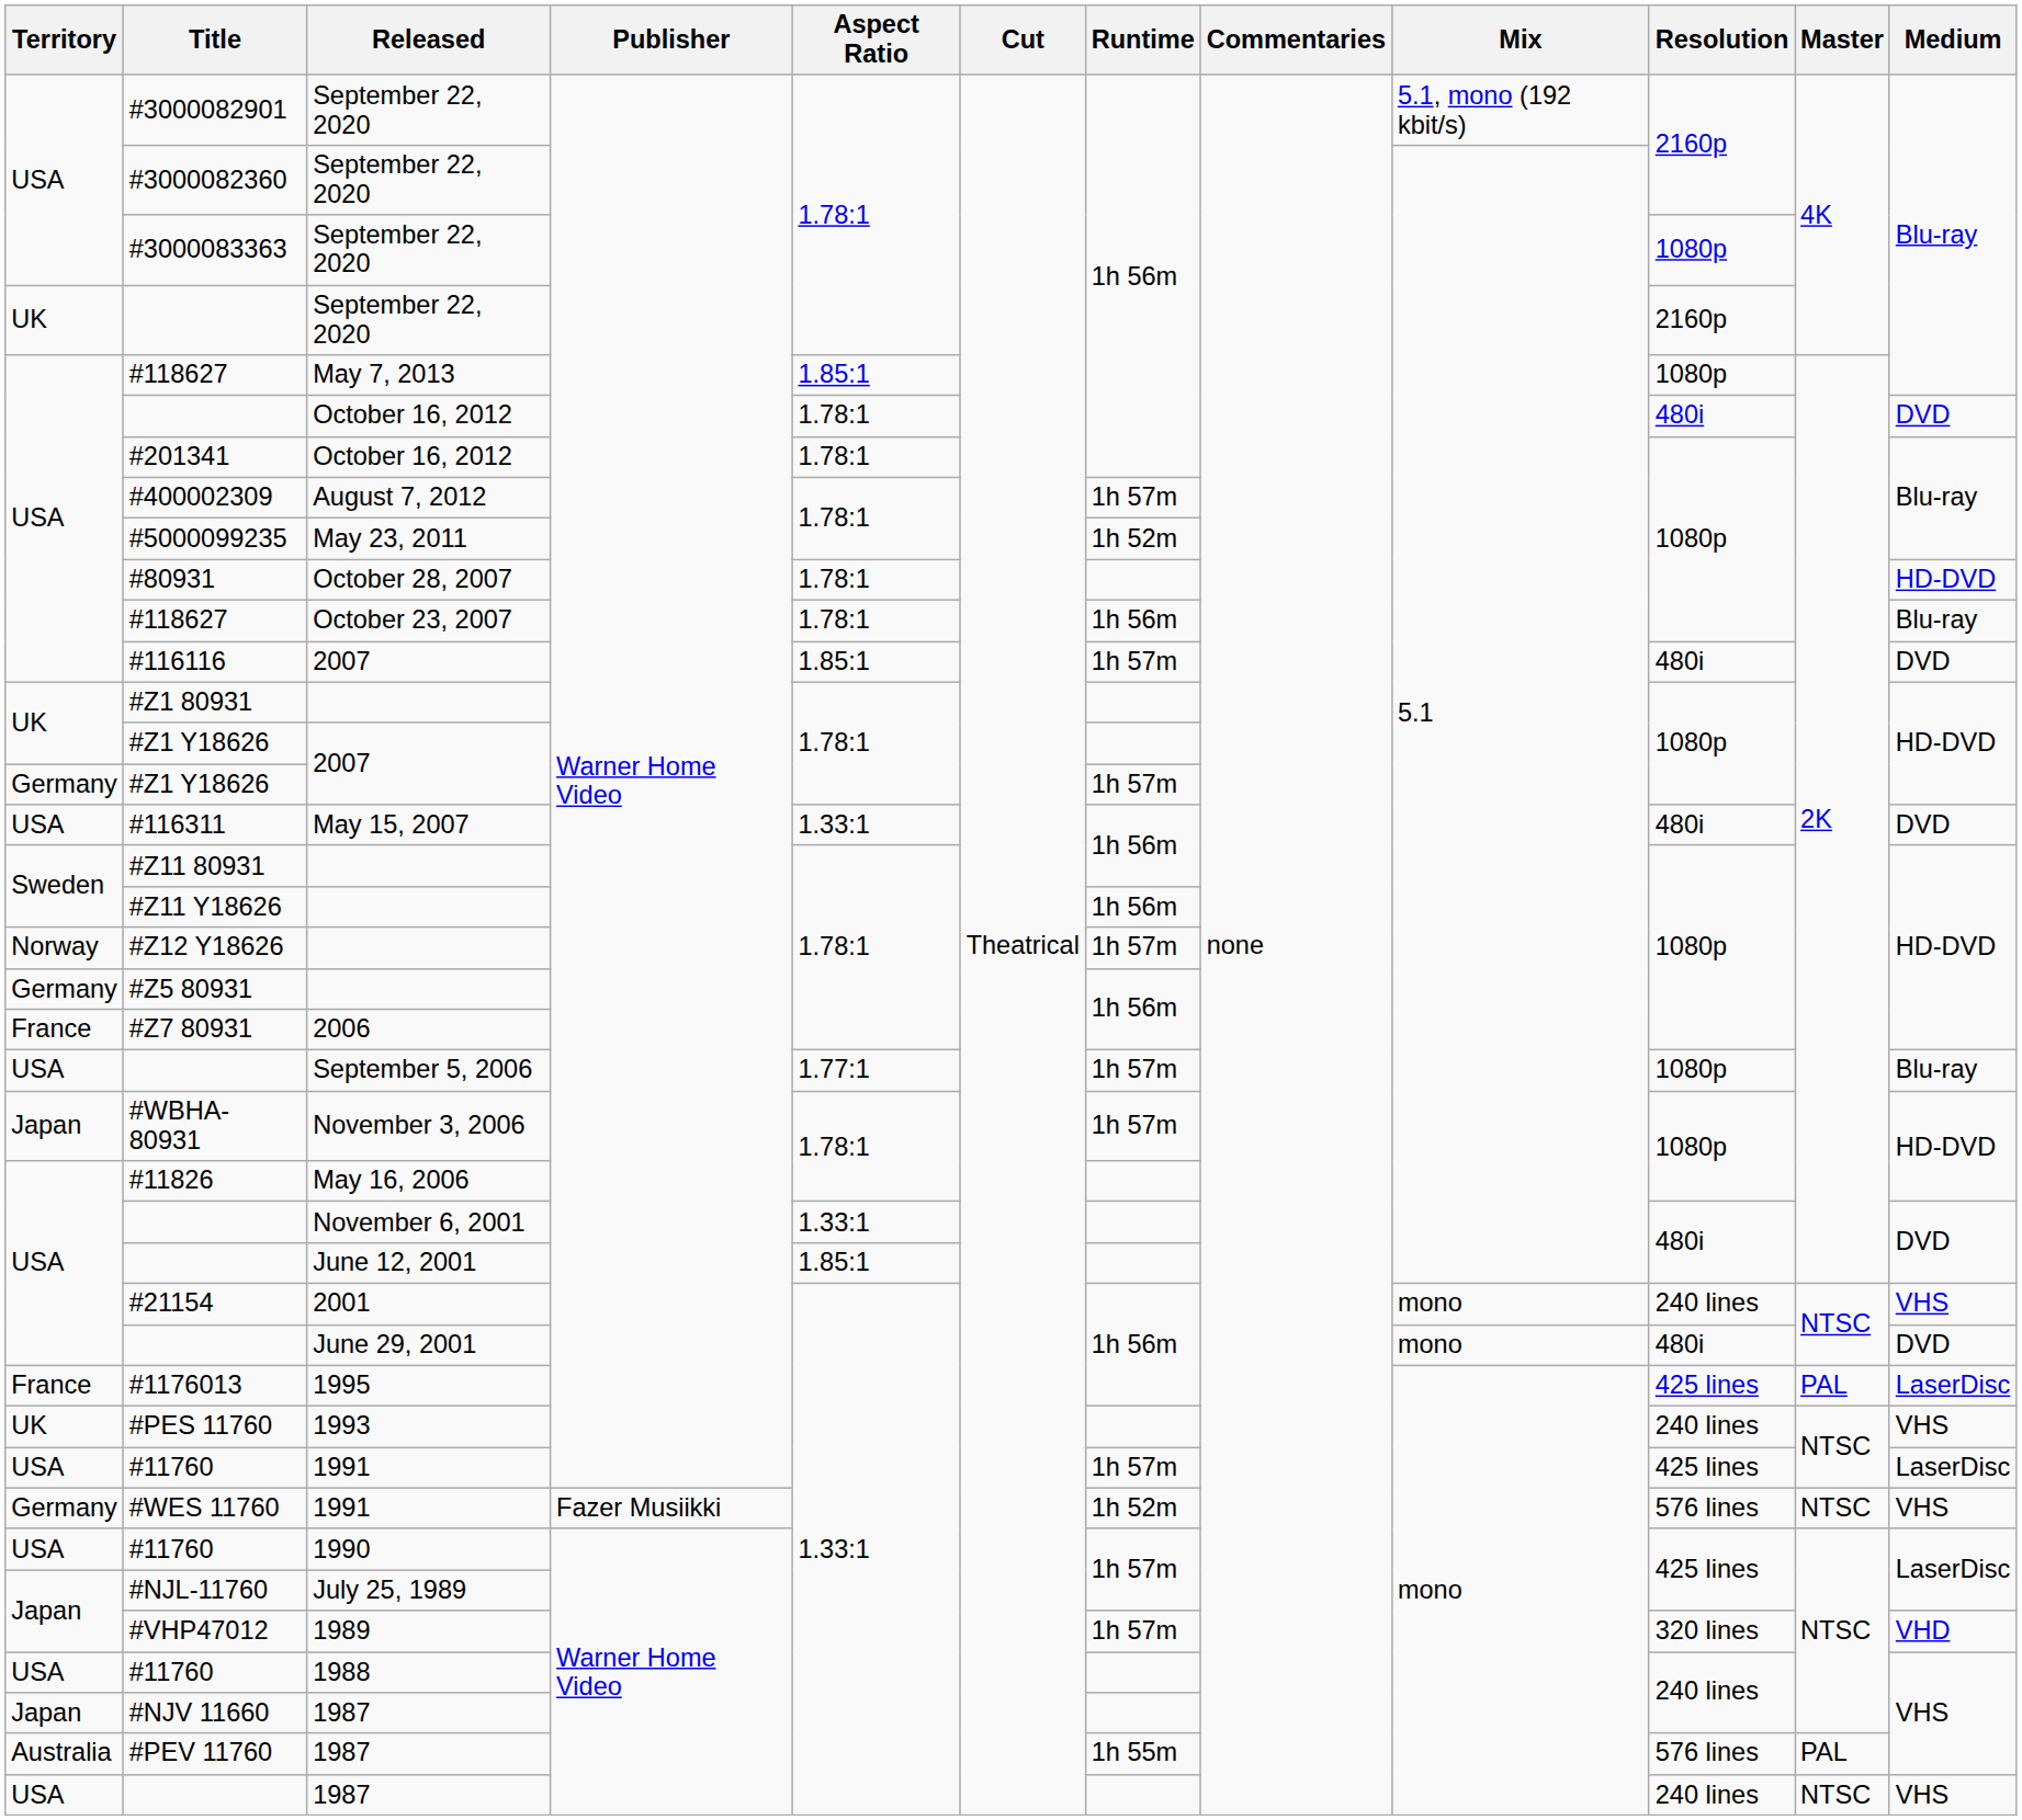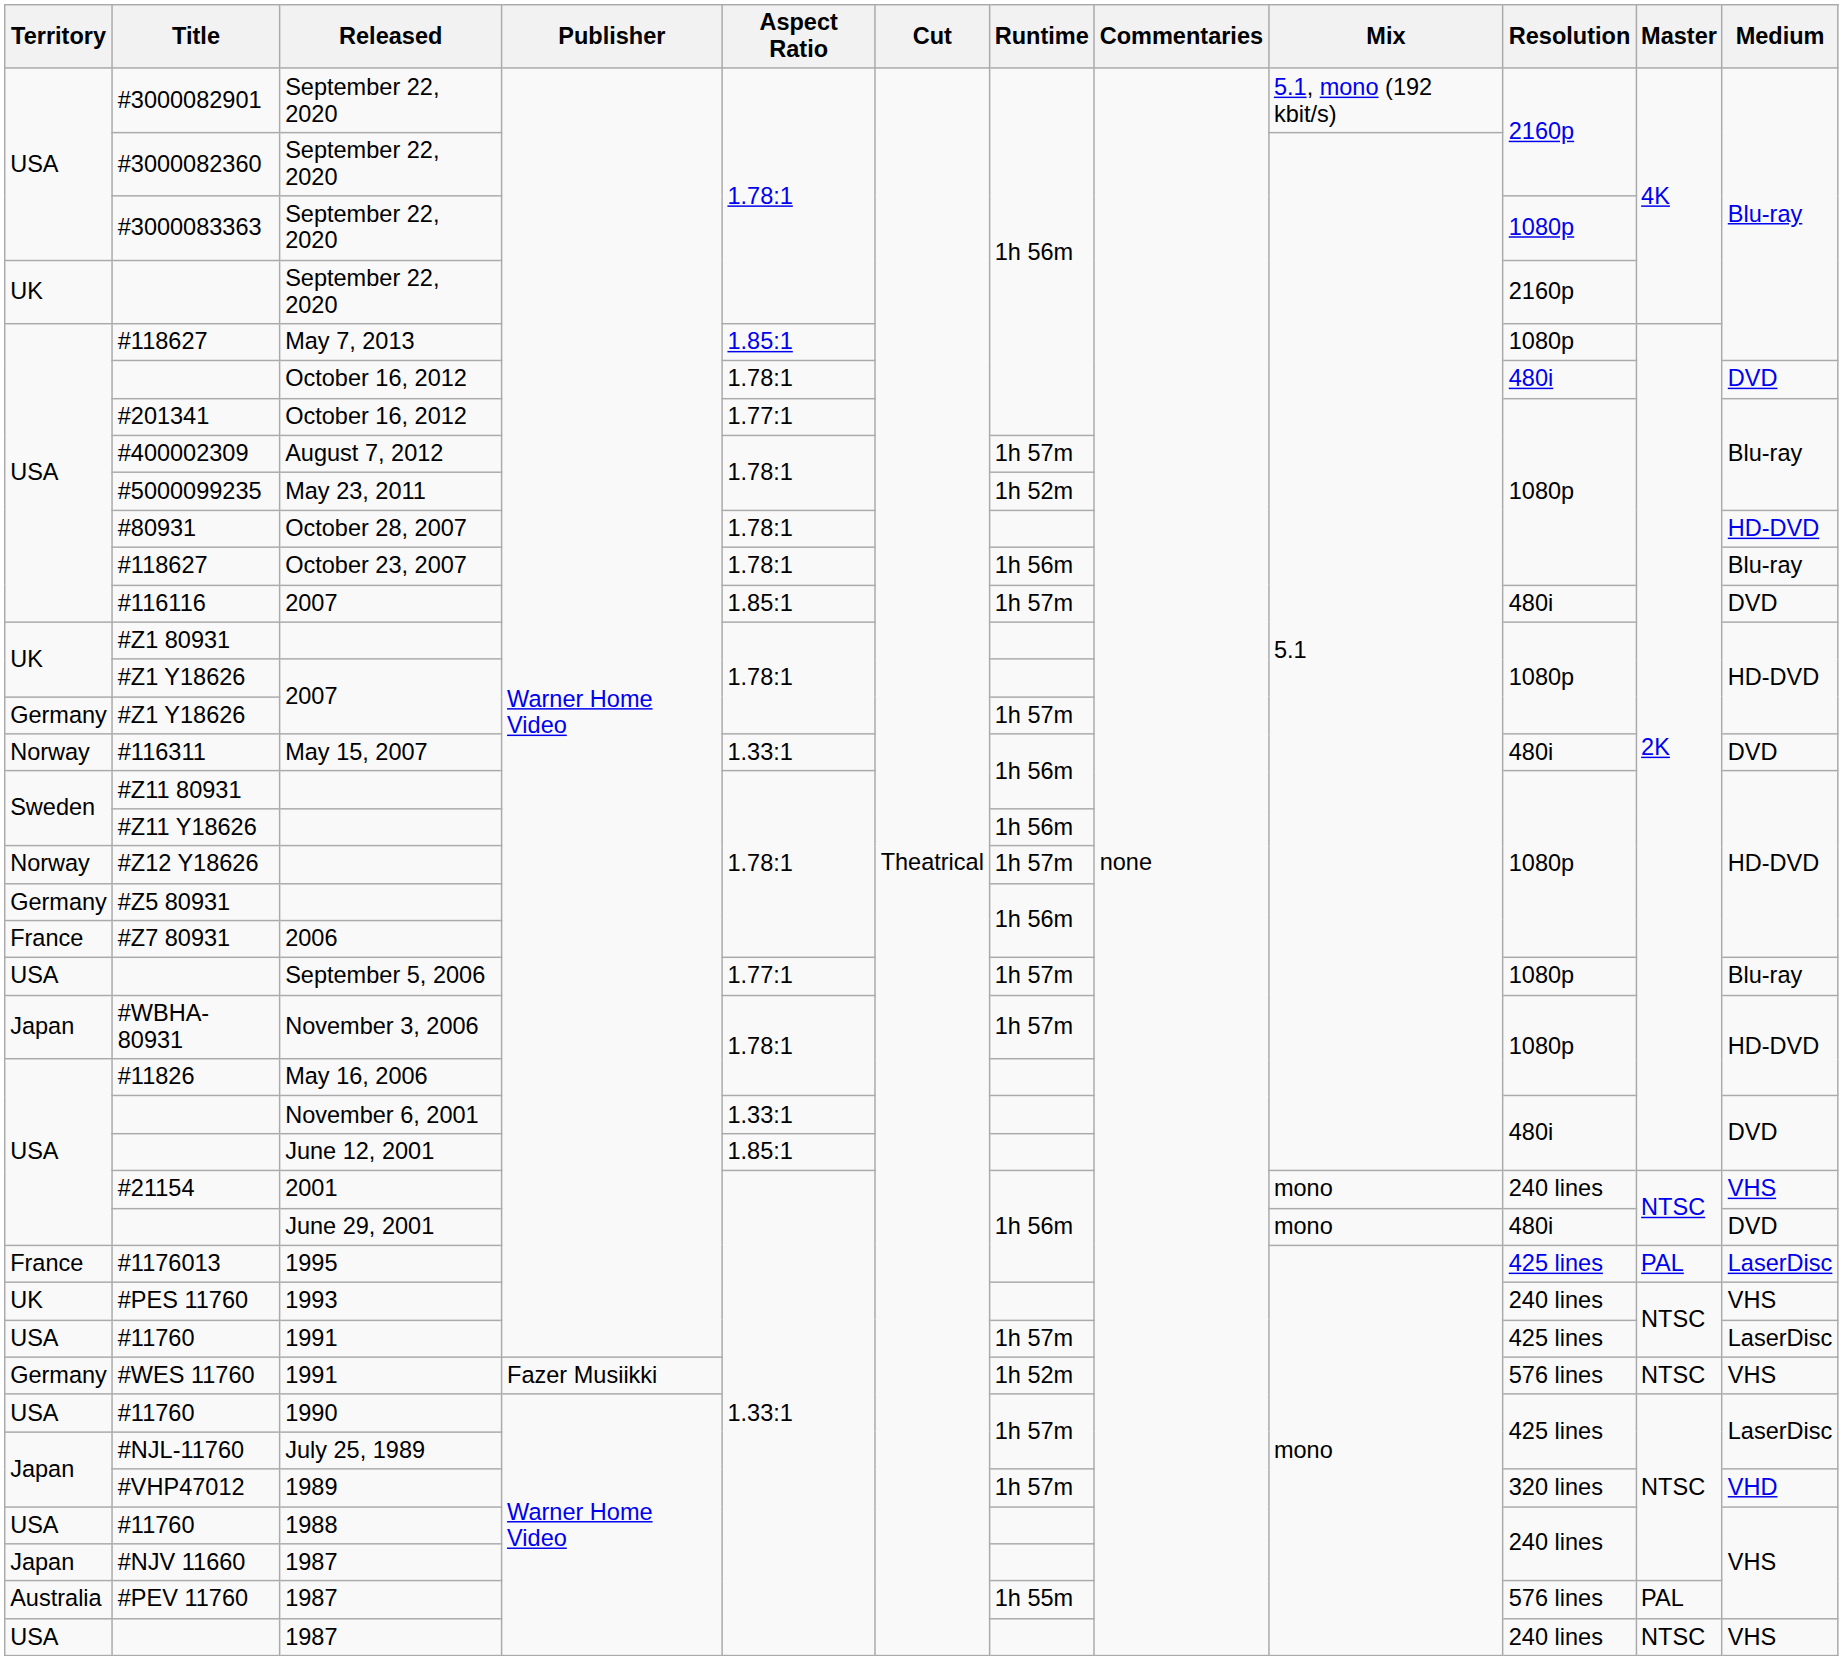#201341 | Aspect Ratio: 1.78:1 -> 1.77:1
#116311 | Territory: USA -> Norway
